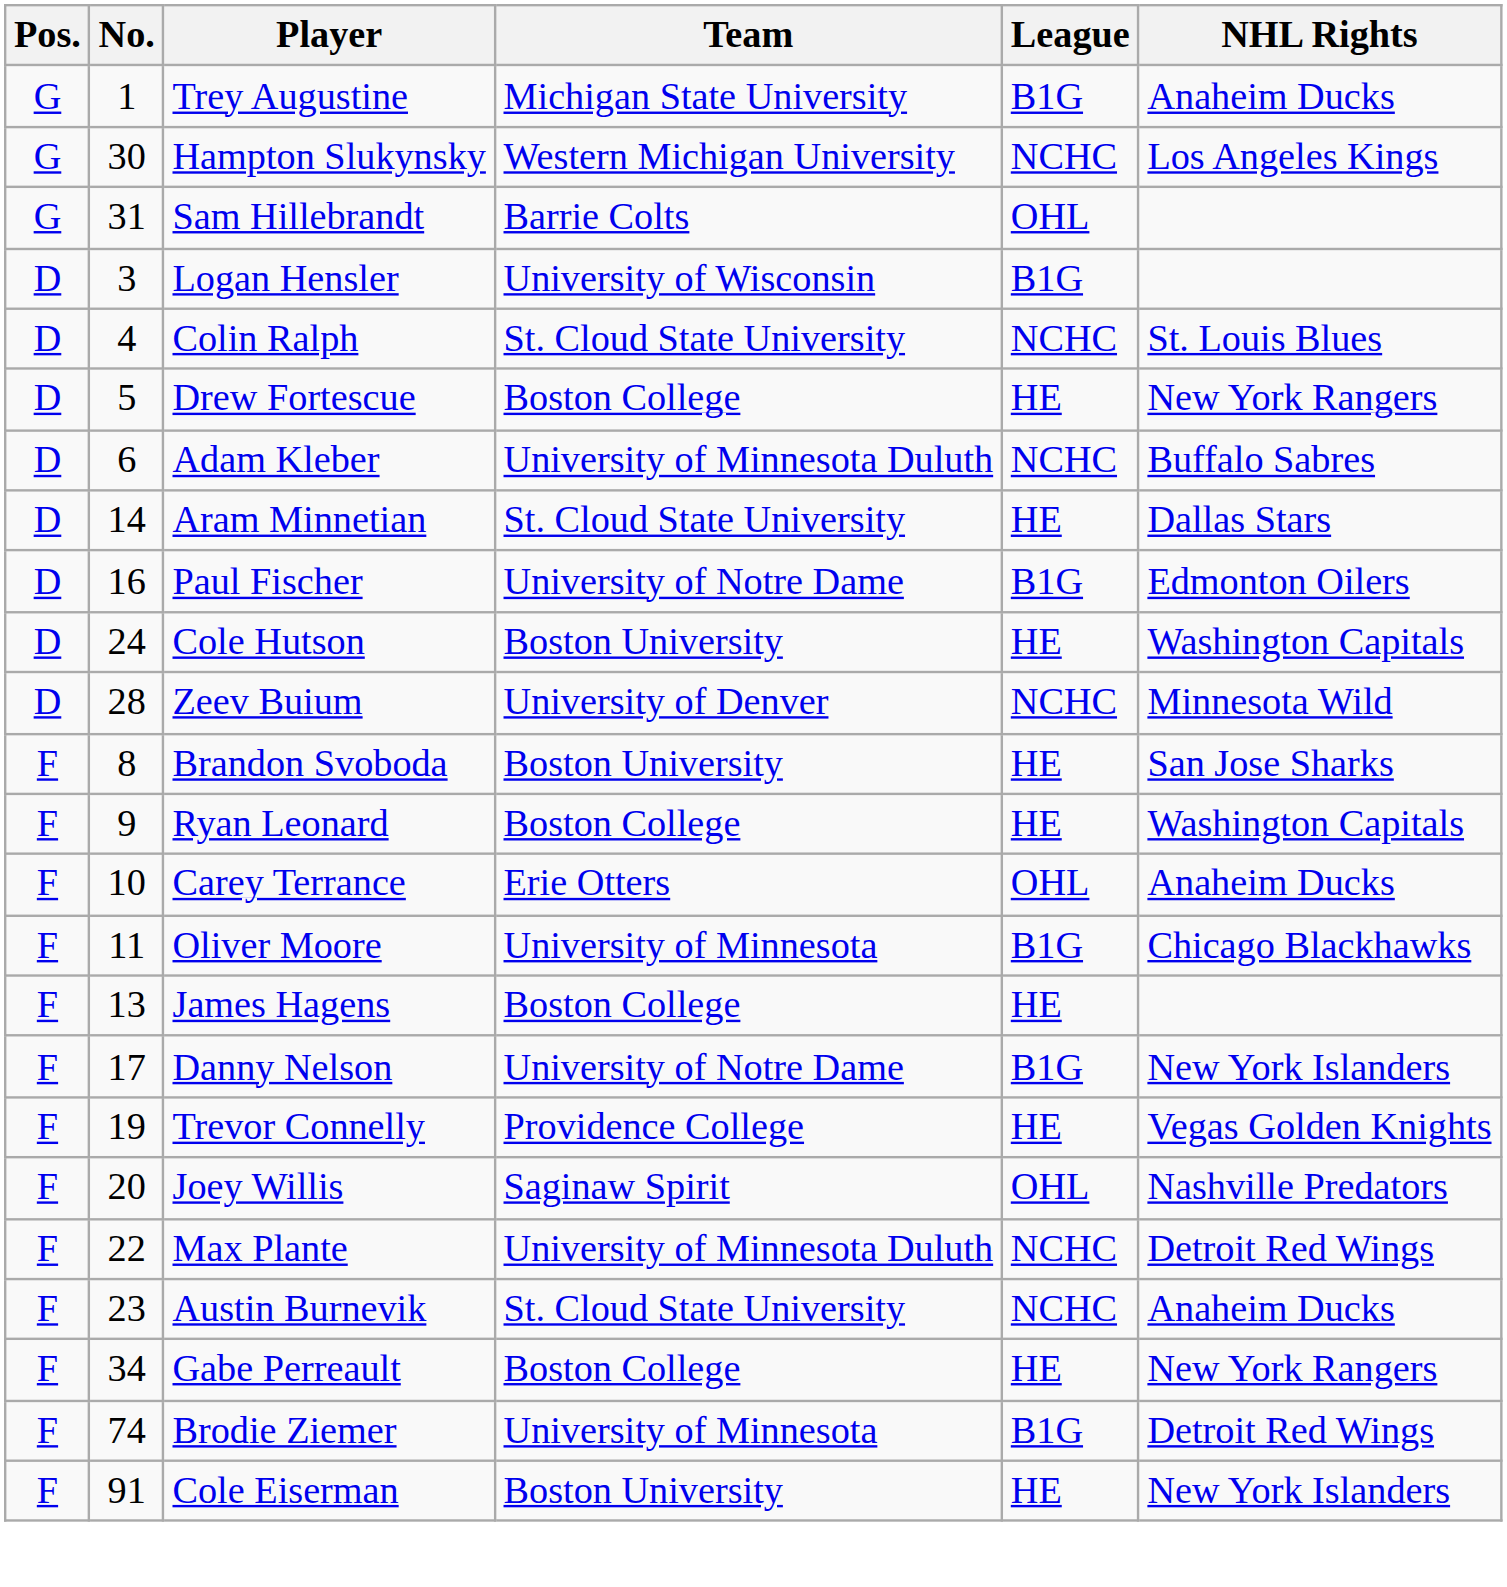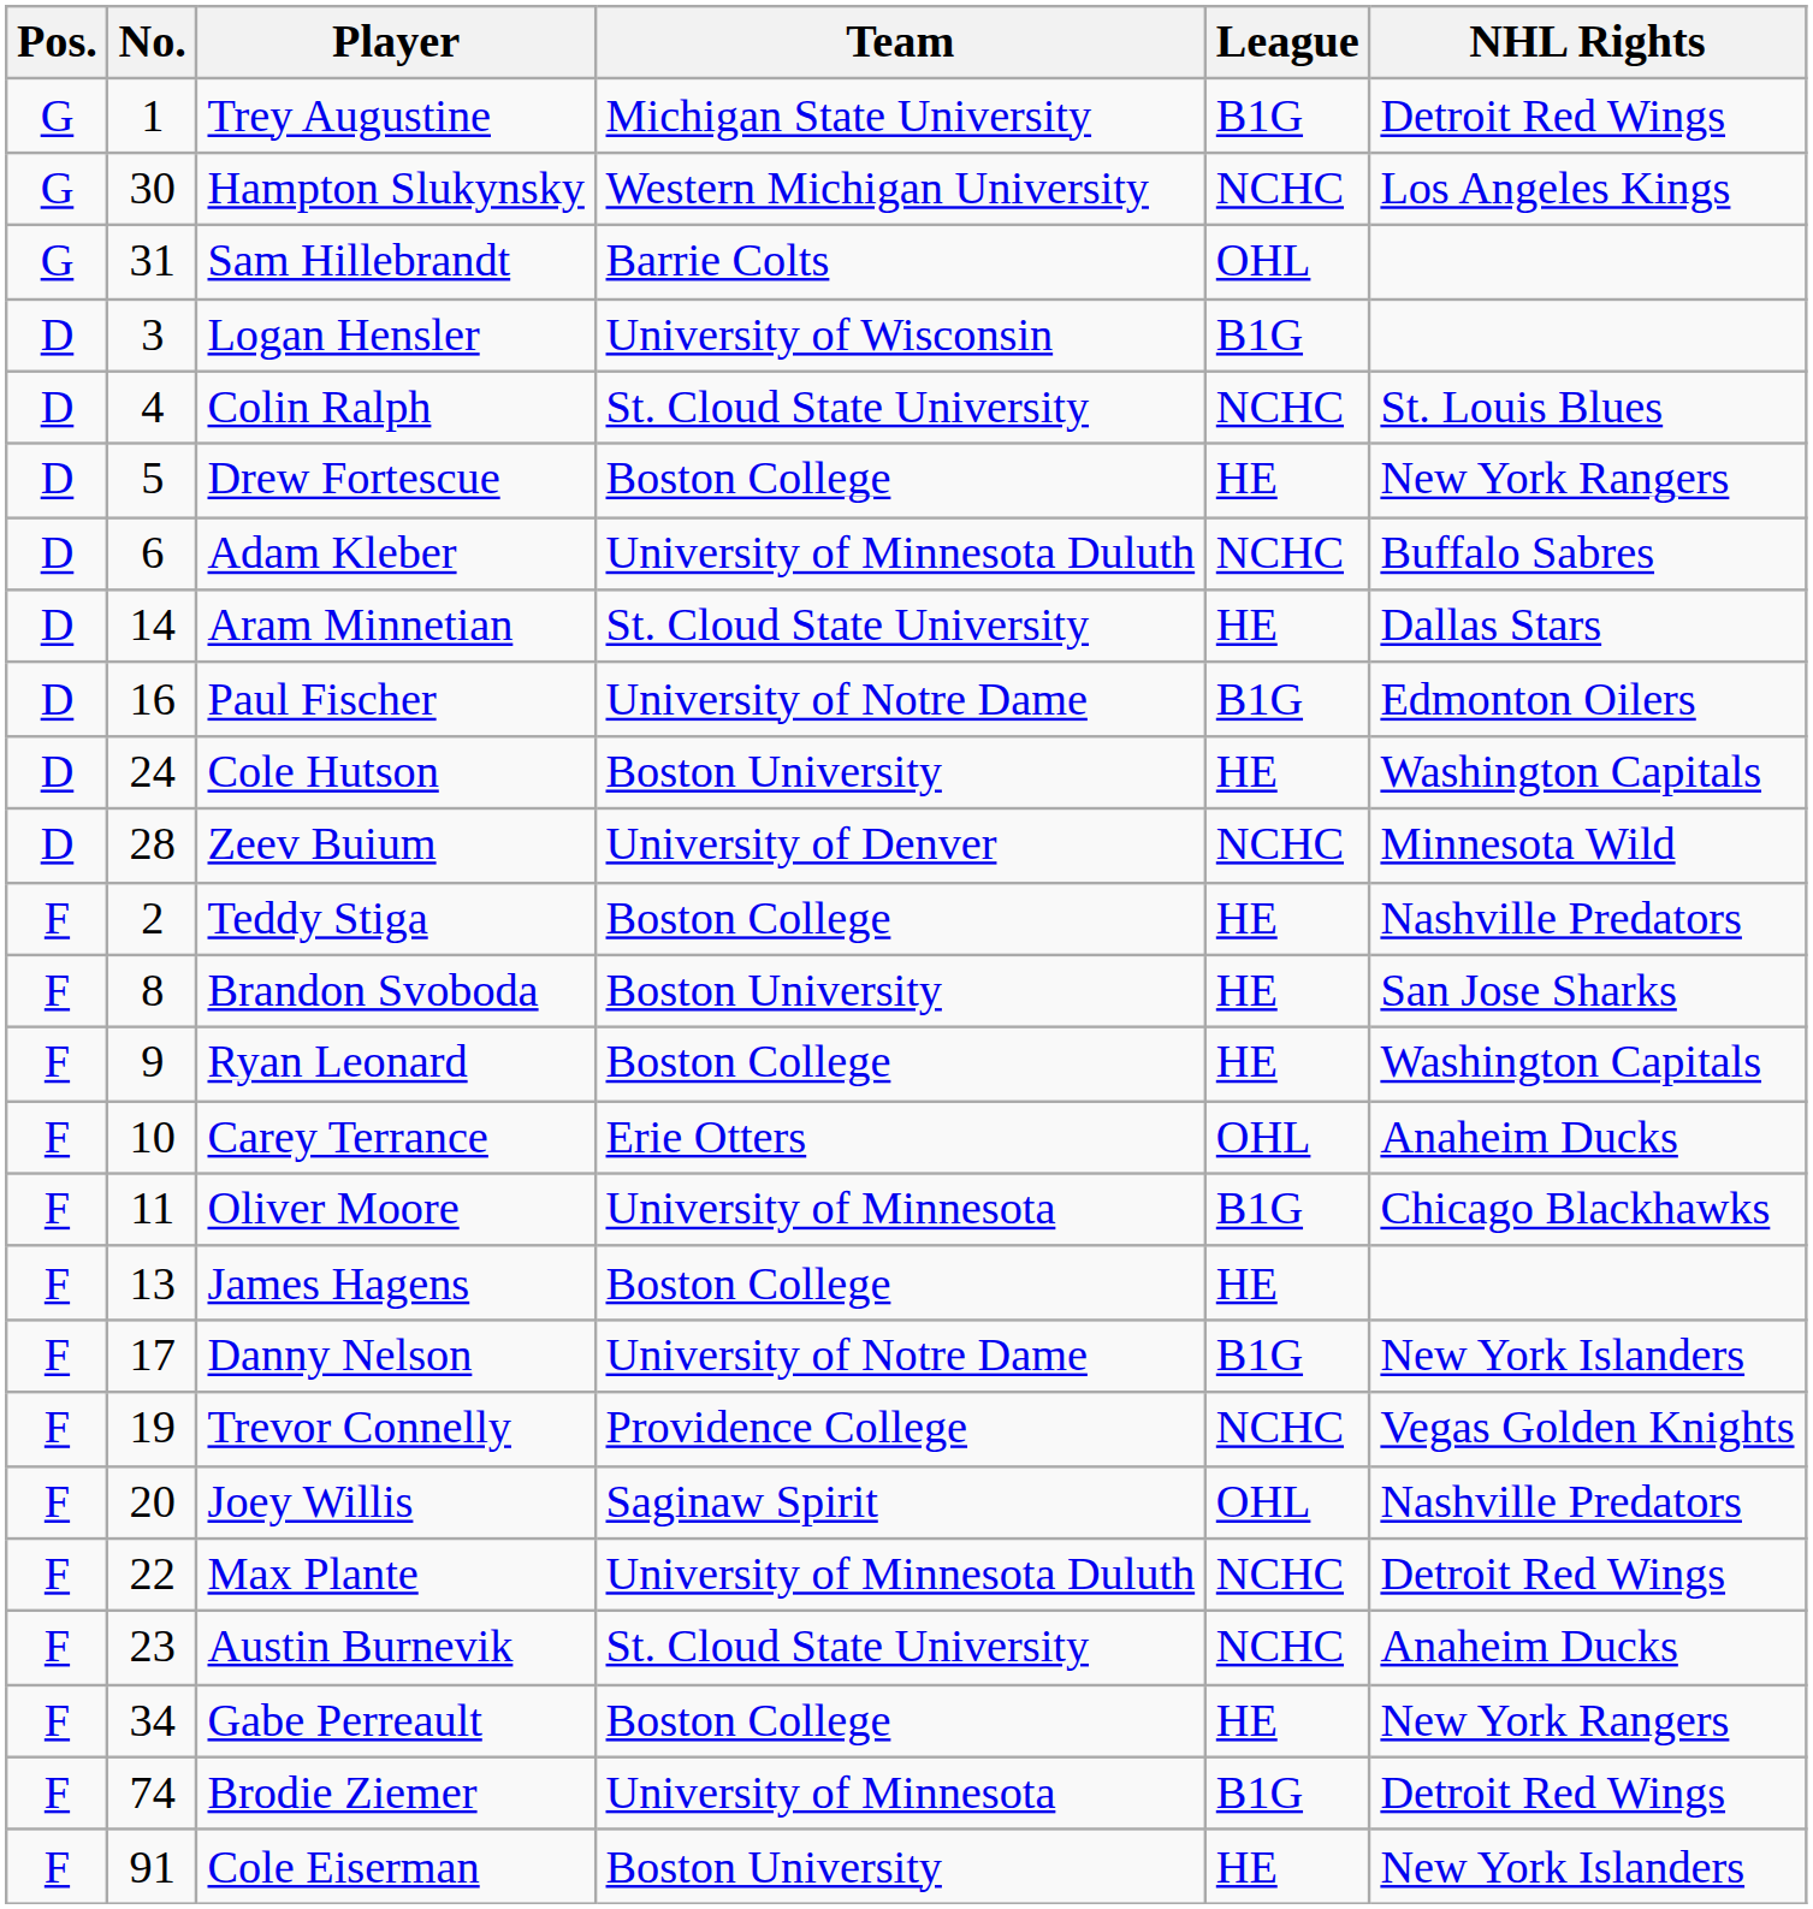Trey Augustine | NHL Rights: Anaheim Ducks -> Detroit Red Wings
+ row: F | 2 | Teddy Stiga | Boston College | HE | Nashville Predators
Trevor Connelly | League: HE -> NCHC
